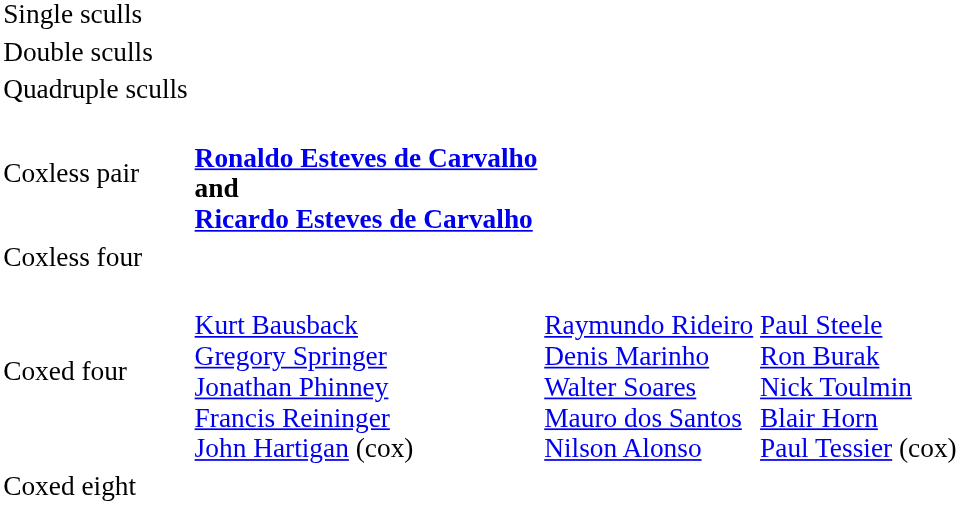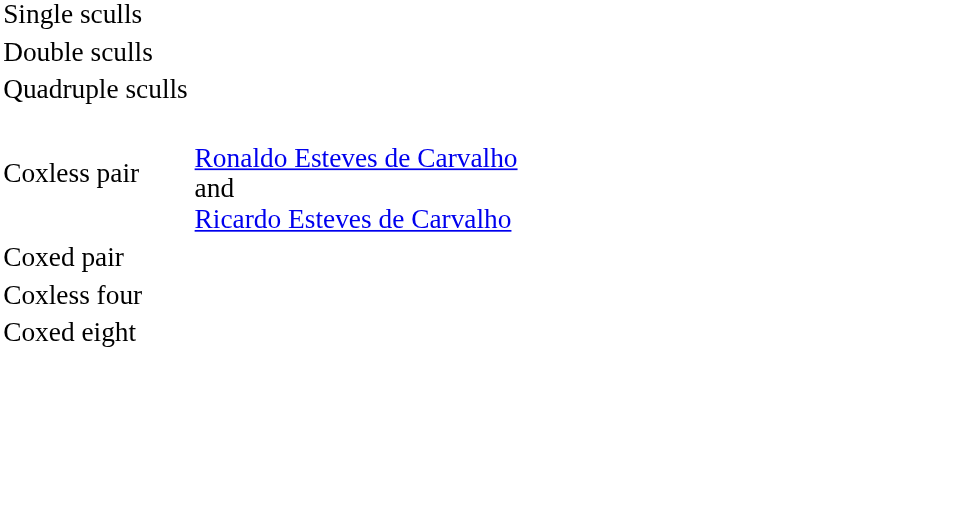Coxless pair | column 2: bold -> normal
+ row: Coxed pair
- row: Coxed four | Kurt Bausback Gregory Springer Jonathan Phinney Francis Reininger John Hartigan (cox) | Raymundo Rideiro Denis Marinho Walter Soares Mauro dos Santos Nilson Alonso | Paul Steele Ron Burak Nick Toulmin Blair Horn Paul Tessier (cox)
